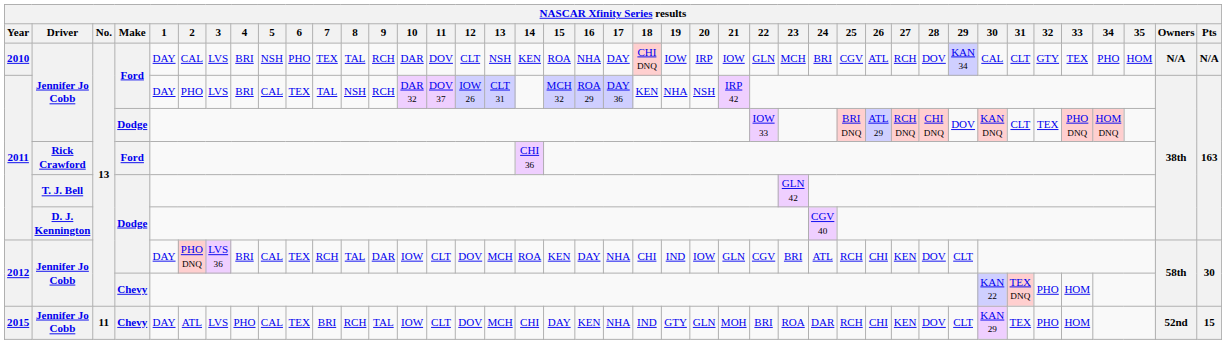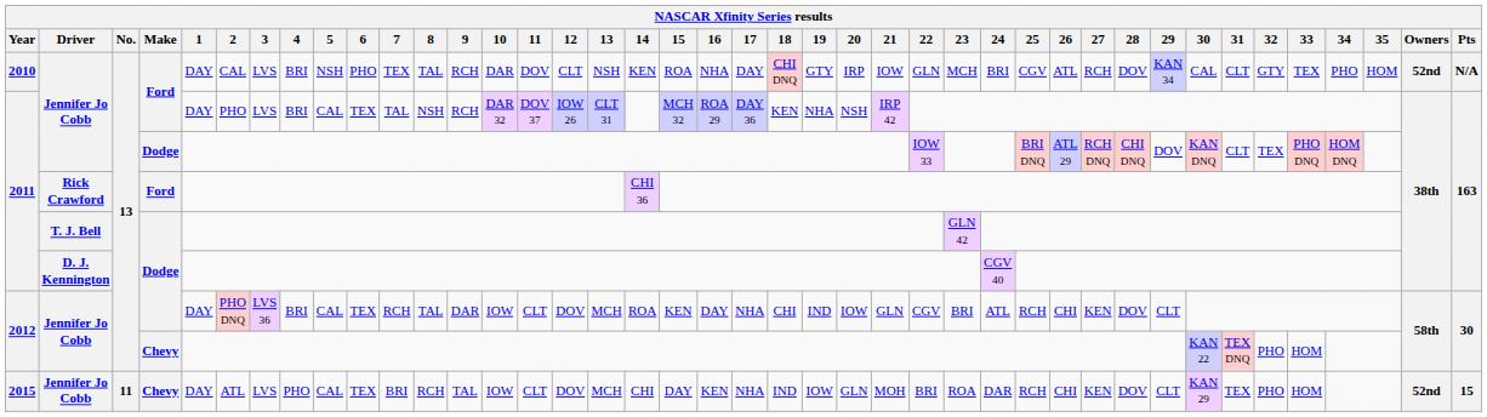2010 | 19: IOW -> GTY
2010 | Owners: N/A -> 52nd
2015 | 19: GTY -> IOW
